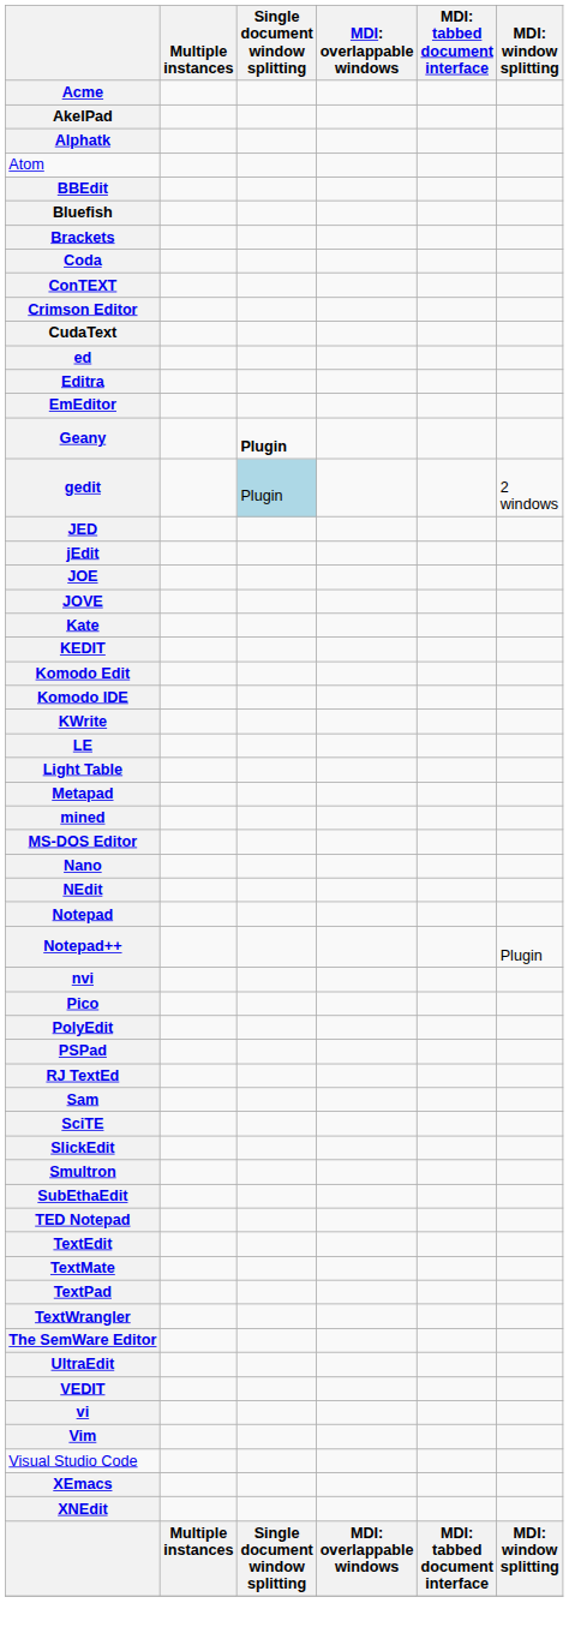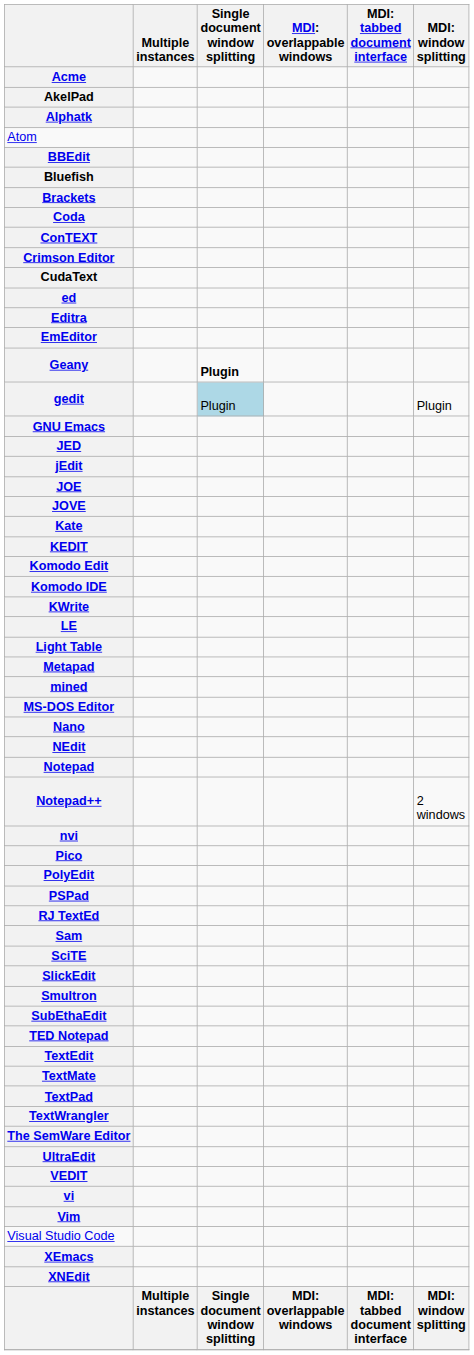gedit | column 6: 2 windows -> Plugin
+ row: GNU Emacs
Notepad++ | column 6: Plugin -> 2 windows
